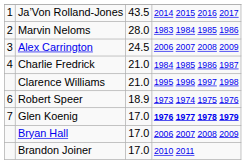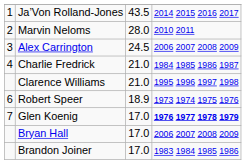Marvin Neloms | column 4: 1983 1984 1985 1986 -> 2010 2011
Brandon Joiner | column 4: 2010 2011 -> 1983 1984 1985 1986
